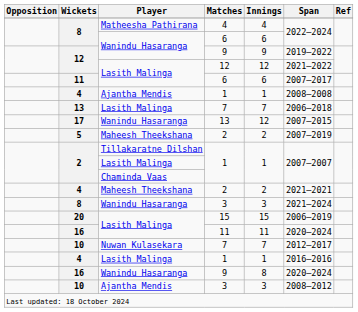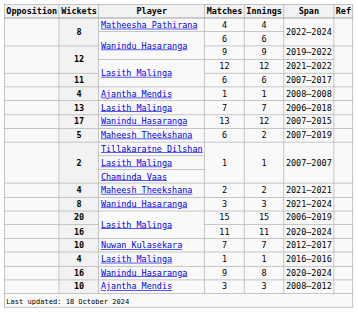5 | Matches: 2 -> 6
